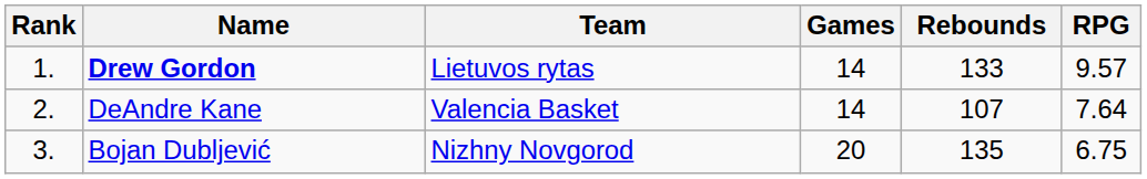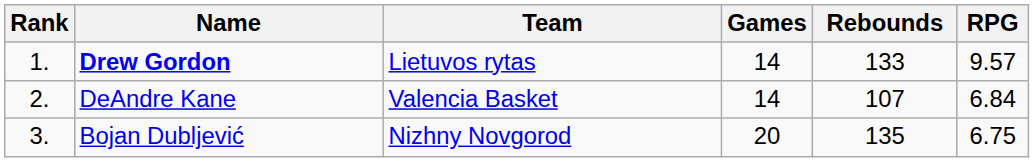DeAndre Kane | RPG: 7.64 -> 6.84
